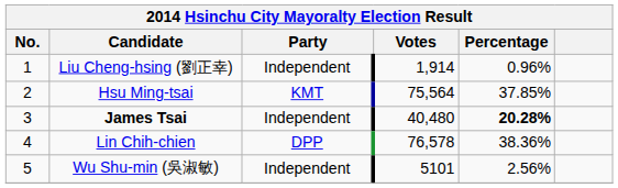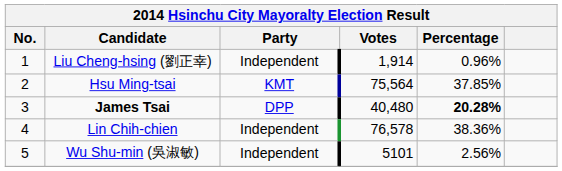James Tsai | Party: Independent -> DPP
Lin Chih-chien | Party: DPP -> Independent
